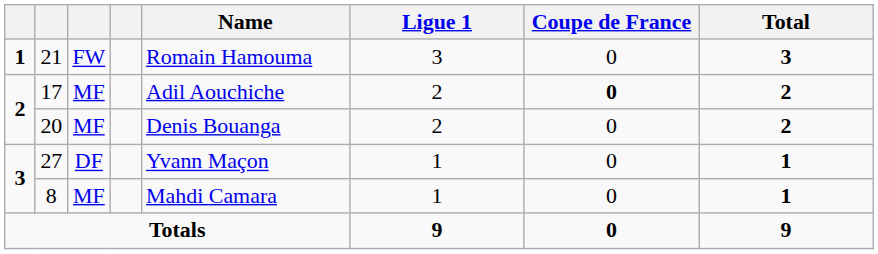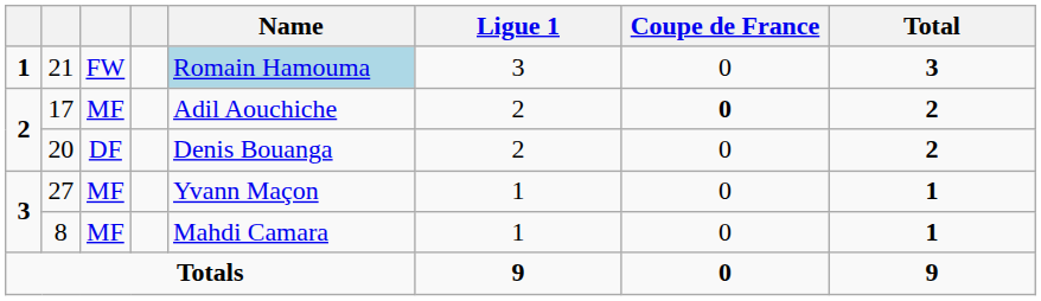21 | Name: no background -> lightblue background
20 | column 3: MF -> DF
27 | column 3: DF -> MF
